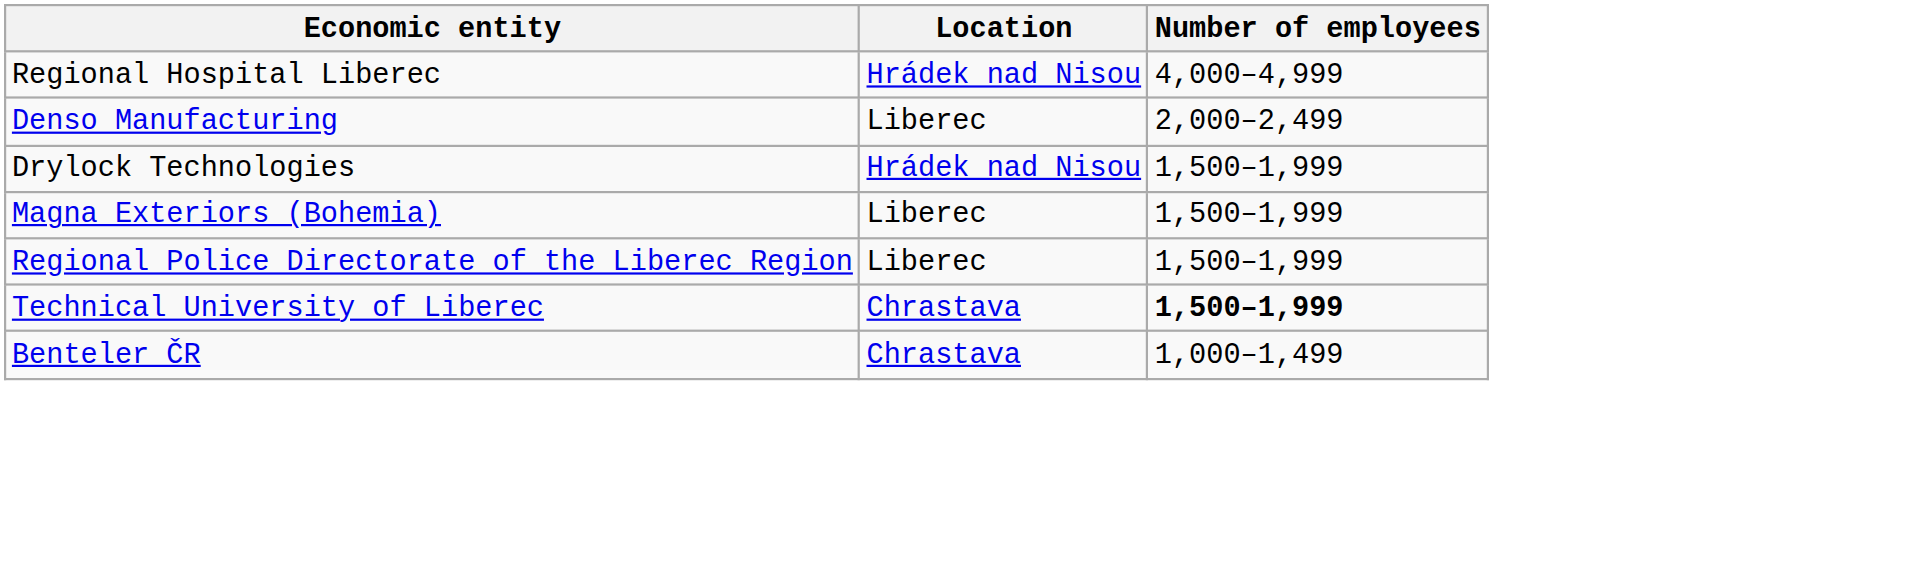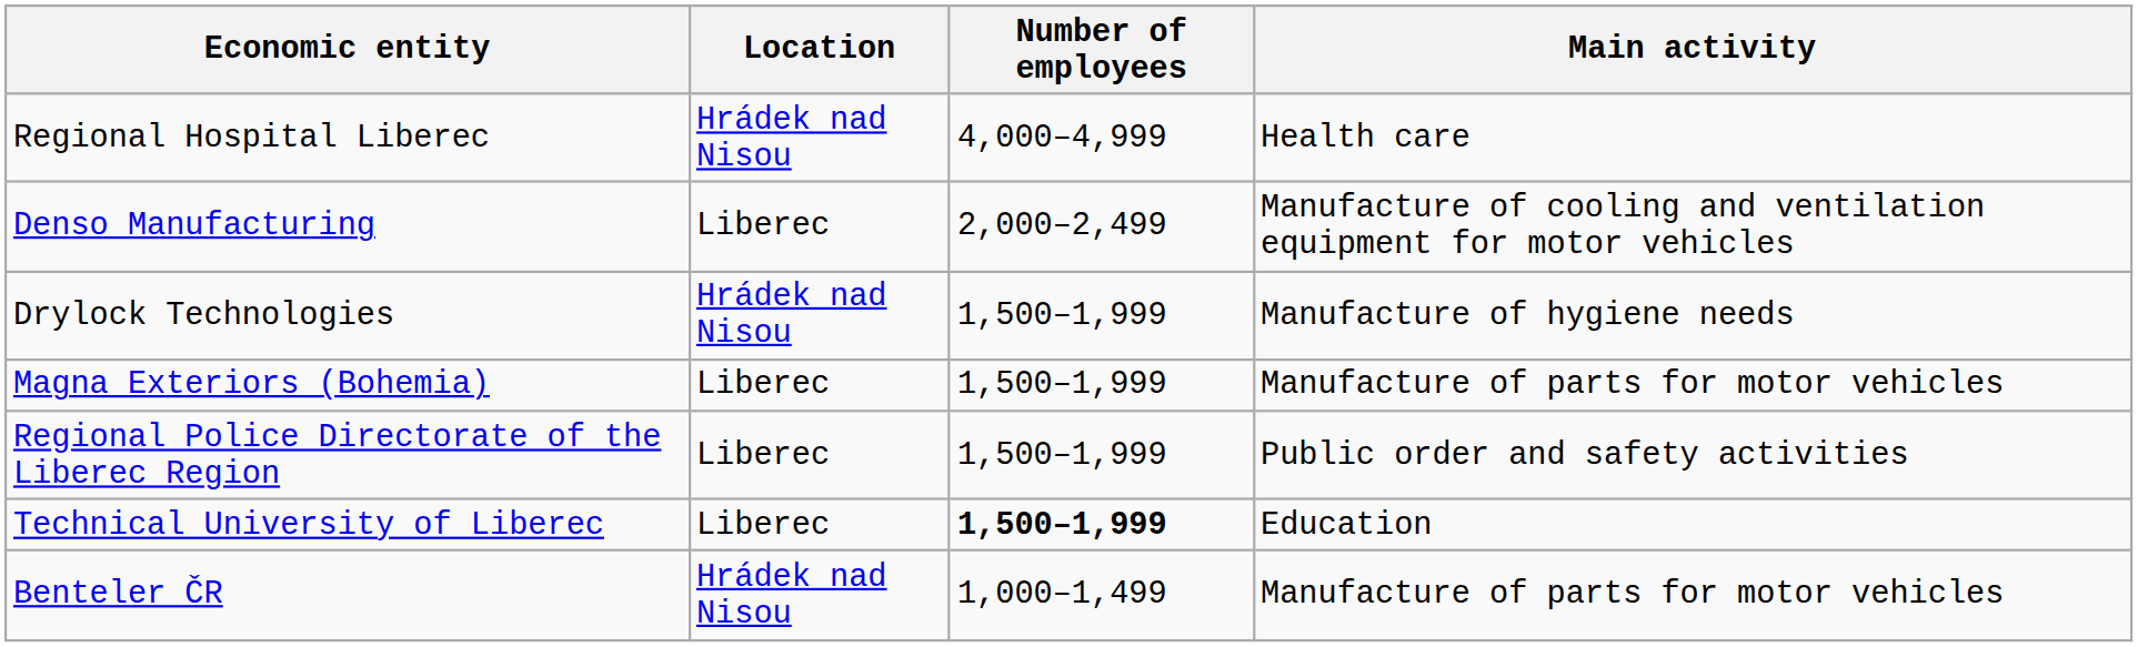+ column: Main activity | Health care | Manufacture of cooling and ventilation equipment for motor vehicles | Manufacture of hygiene needs | Manufacture of parts for motor vehicles | Public order and safety activities | Education | Manufacture of parts for motor vehicles
Technical University of Liberec | Location: Chrastava -> Liberec
Benteler ČR | Location: Chrastava -> Hrádek nad Nisou
